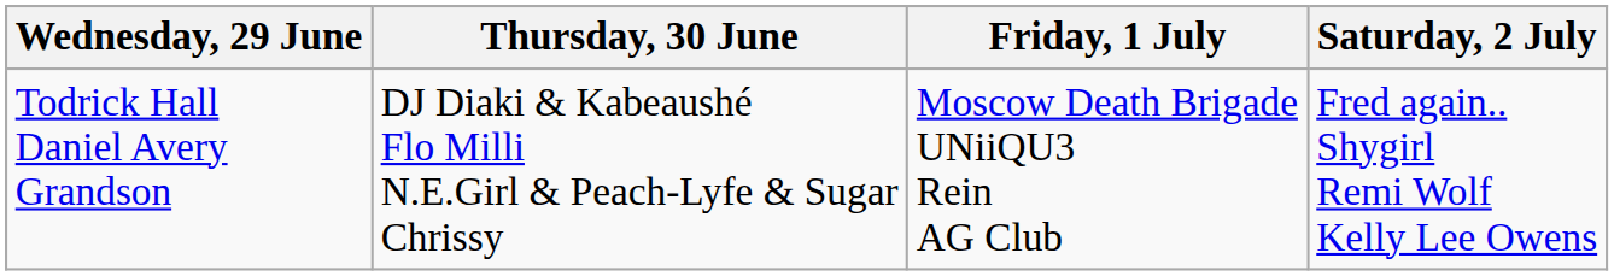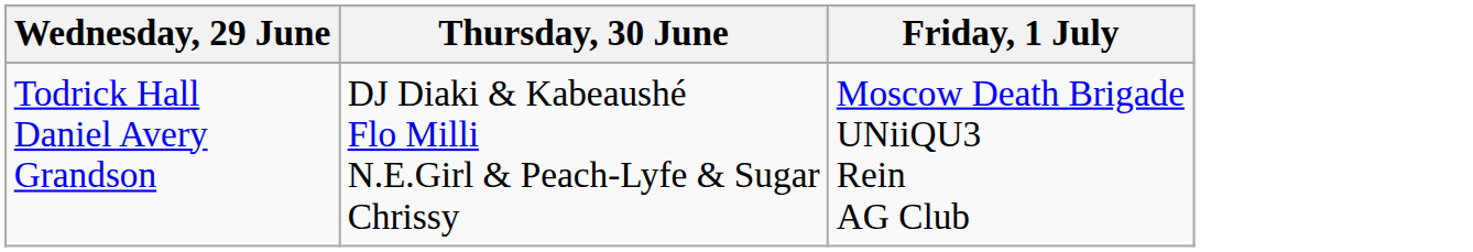- column: Saturday, 2 July | Fred again.. Shygirl Remi Wolf Kelly Lee Owens
